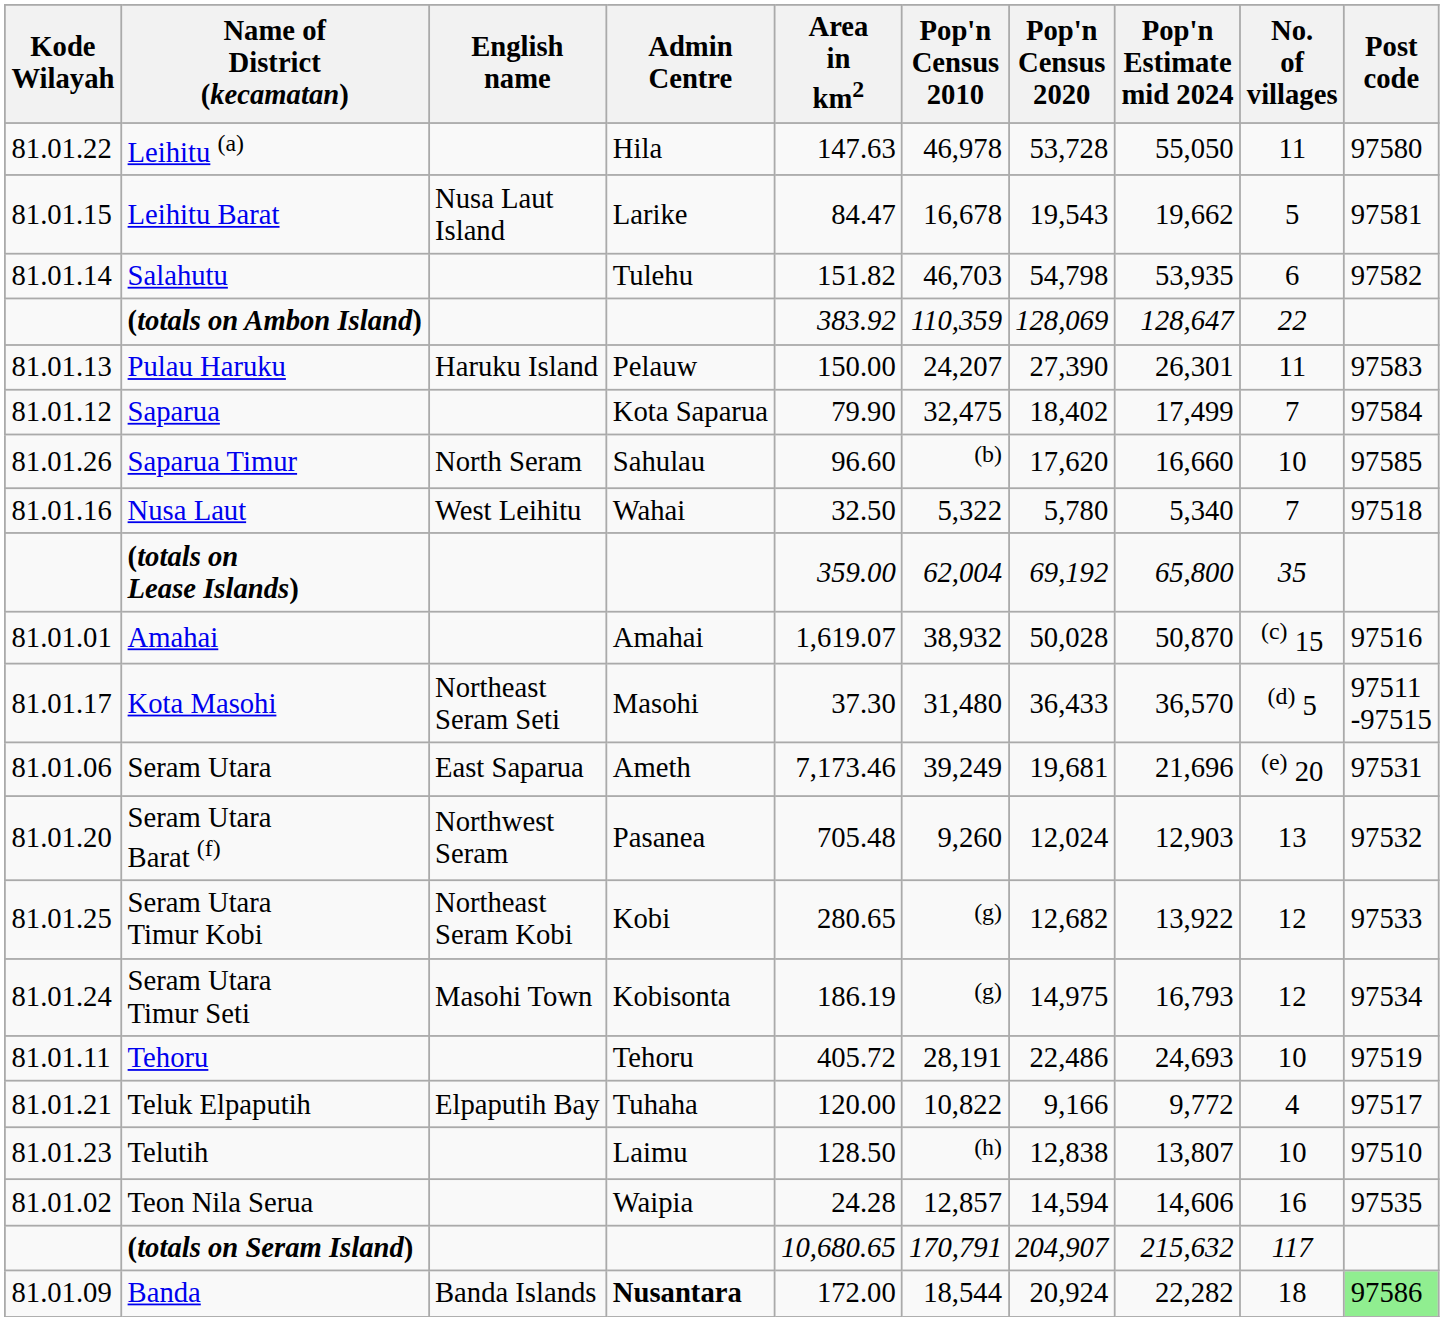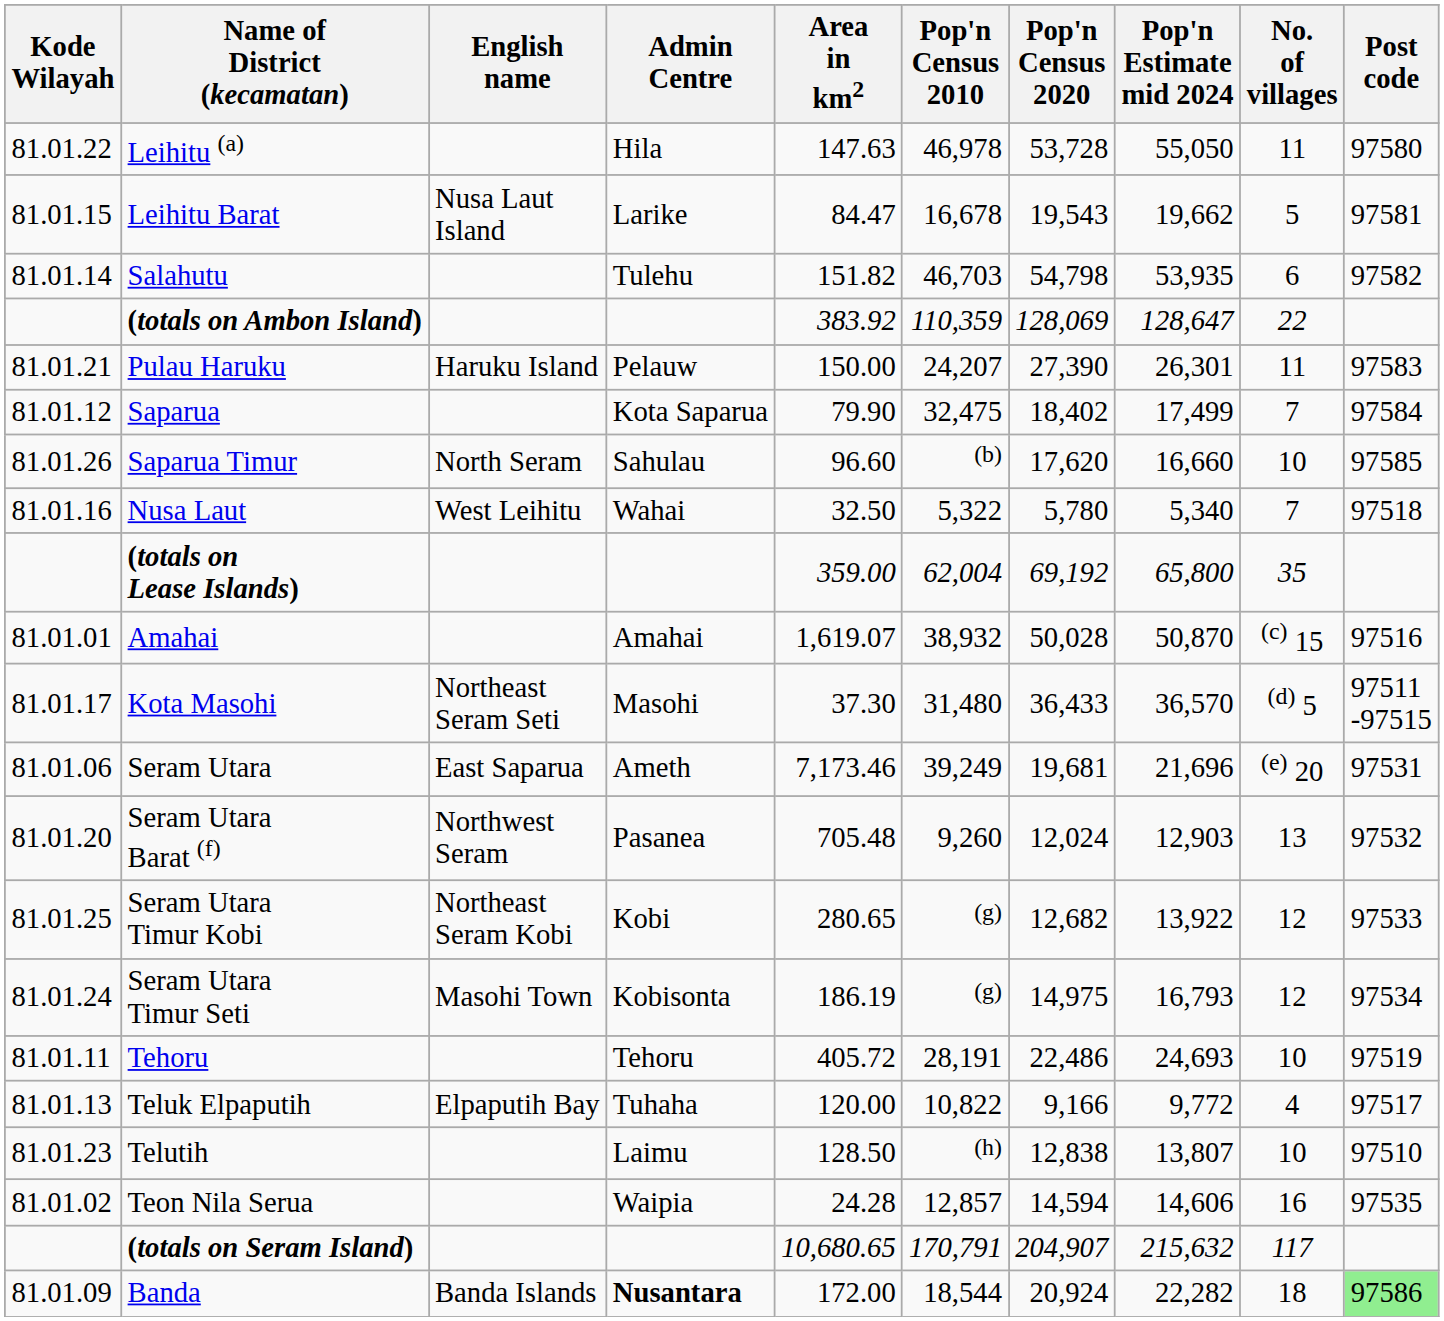Pulau Haruku | Kode Wilayah: 81.01.13 -> 81.01.21
Teluk Elpaputih | Kode Wilayah: 81.01.21 -> 81.01.13
